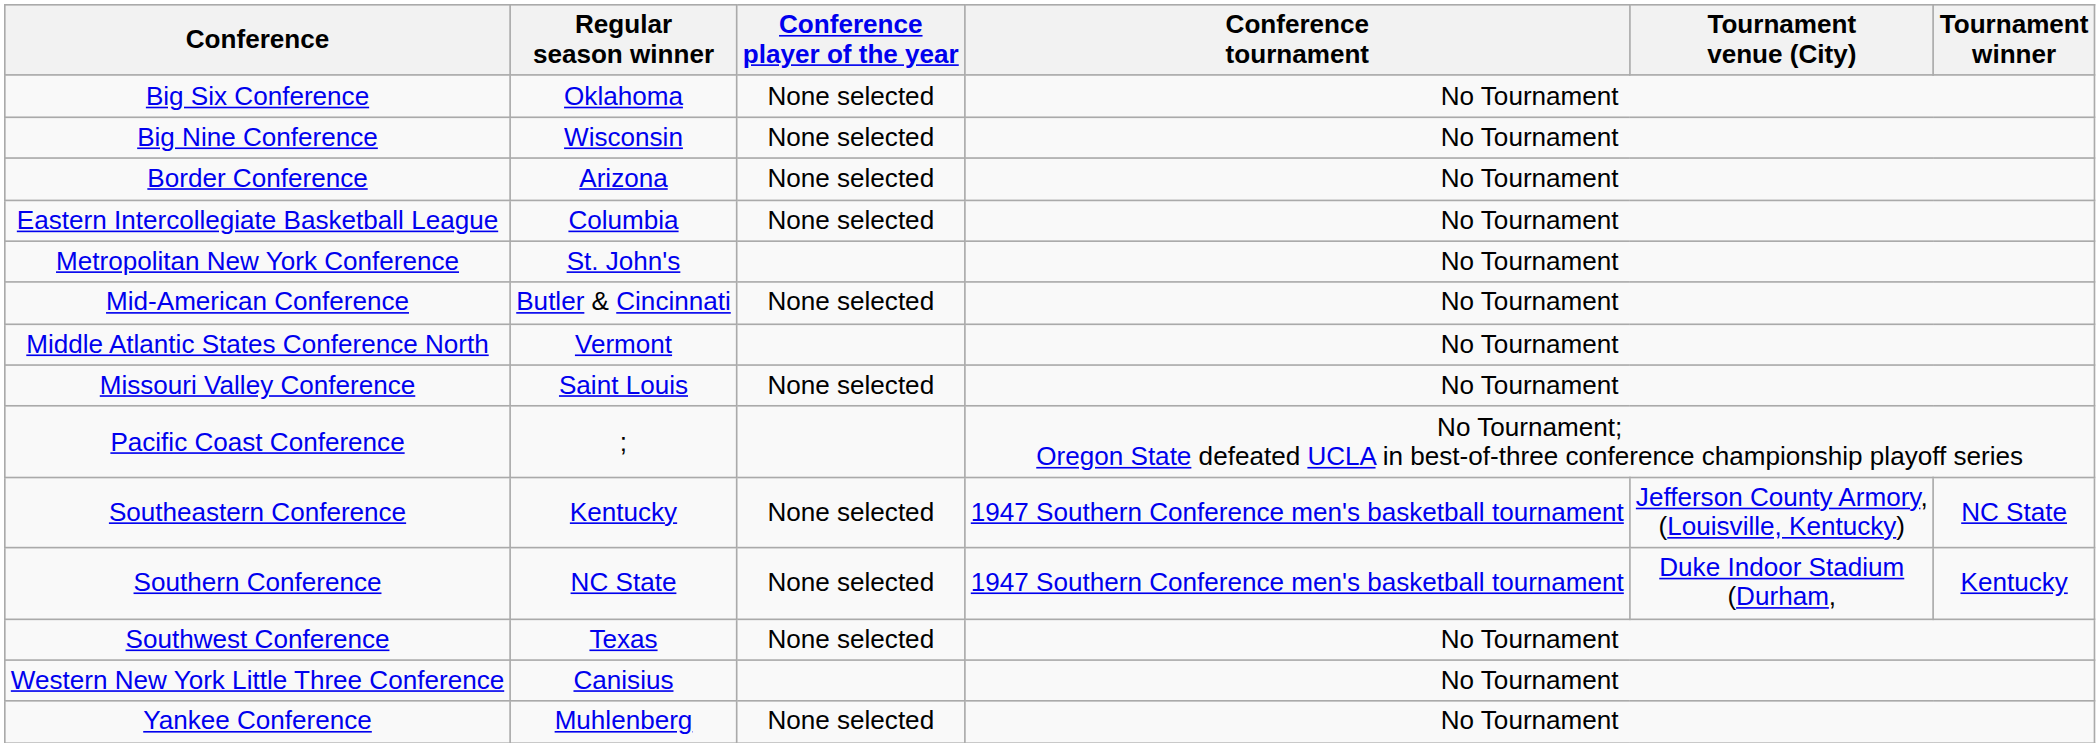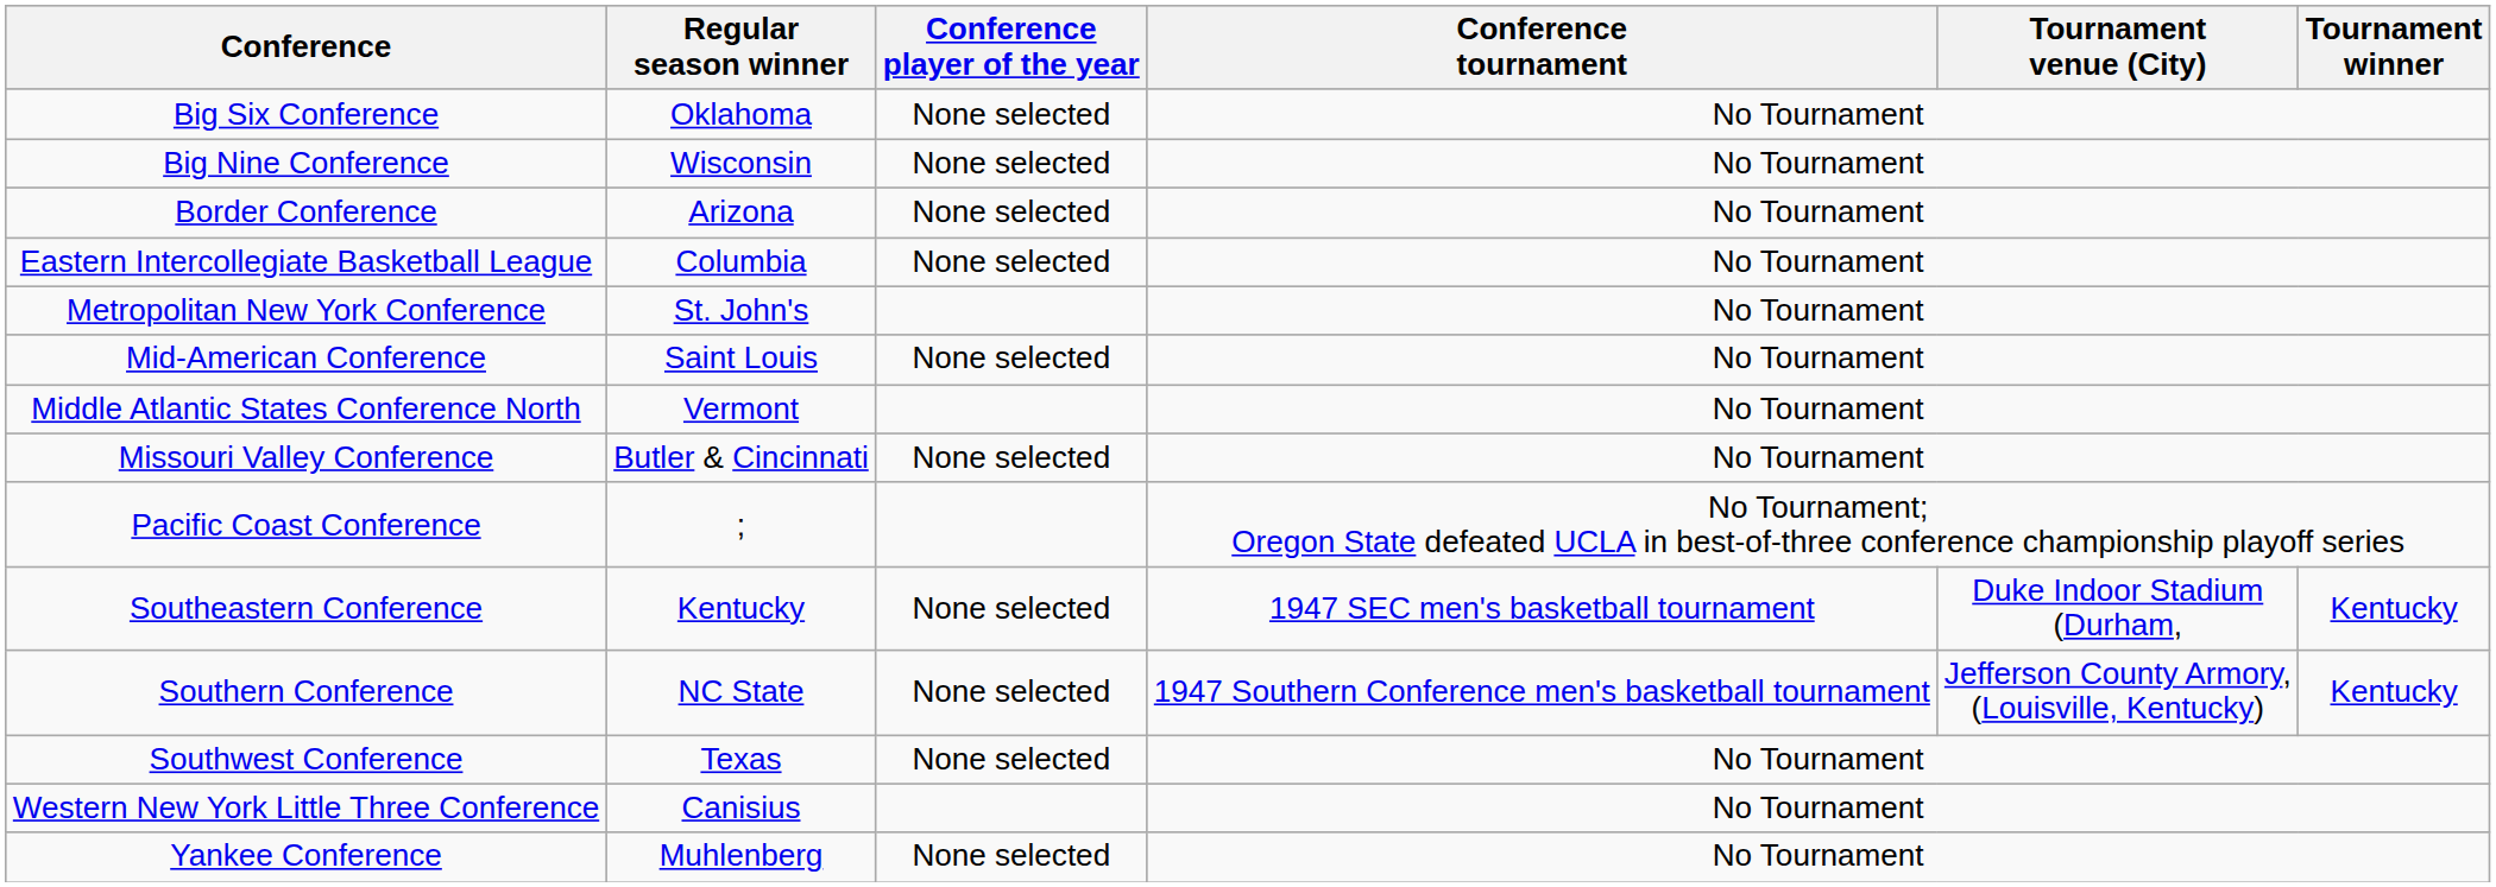Mid-American Conference | Regular season winner: Butler & Cincinnati -> Saint Louis
Missouri Valley Conference | Regular season winner: Saint Louis -> Butler & Cincinnati
Southeastern Conference | Conference tournament: 1947 Southern Conference men's basketball tournament -> 1947 SEC men's basketball tournament
Southeastern Conference | Tournament venue (City): Jefferson County Armory, (Louisville, Kentucky) -> Duke Indoor Stadium (Durham,
Southeastern Conference | Tournament winner: NC State -> Kentucky
Southern Conference | Tournament venue (City): Duke Indoor Stadium (Durham, -> Jefferson County Armory, (Louisville, Kentucky)
